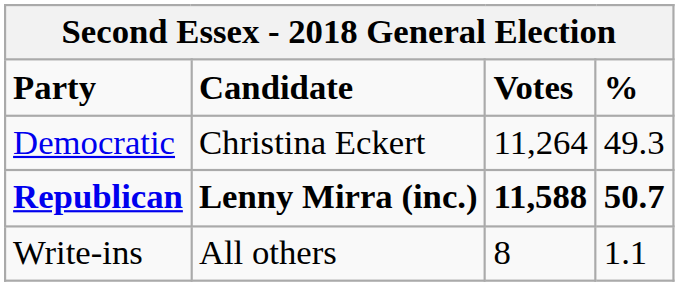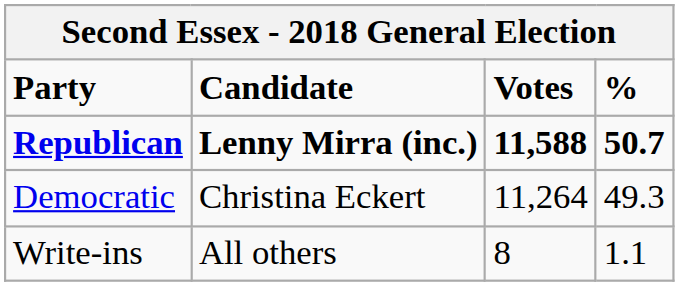rows swapped: Republican <-> Democratic
